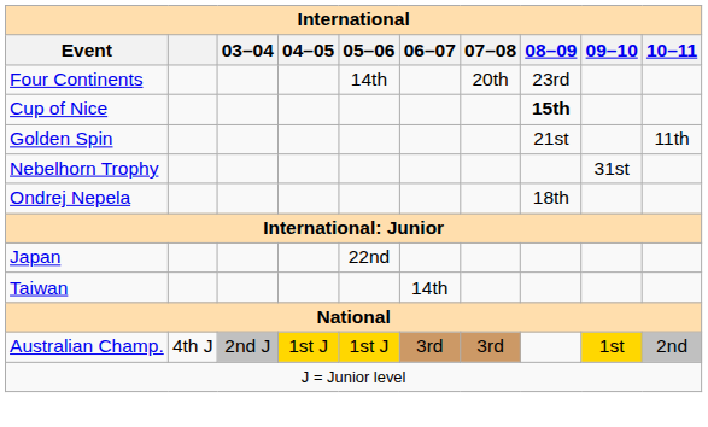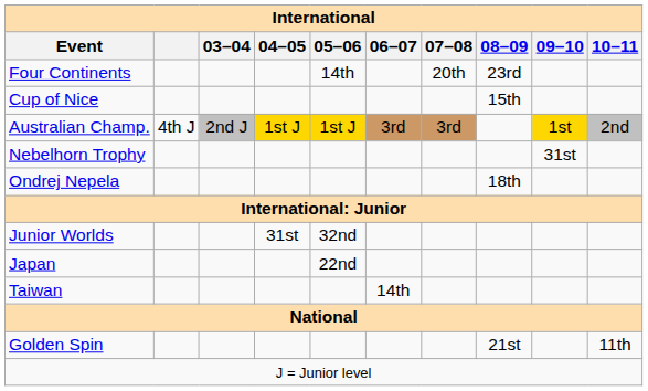Cup of Nice | 08–09: bold -> normal
rows swapped: Golden Spin <-> Australian Champ.
+ row: Junior Worlds | 31st | 32nd
